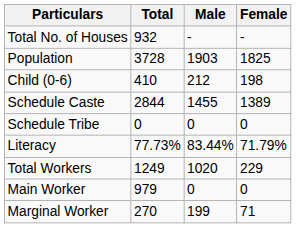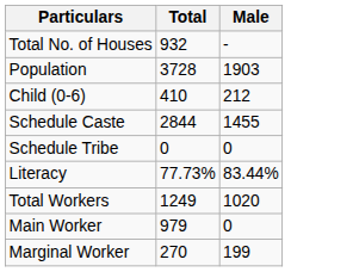- column: Female | - | 1825 | 198 | 1389 | 0 | 71.79% | 229 | 0 | 71
